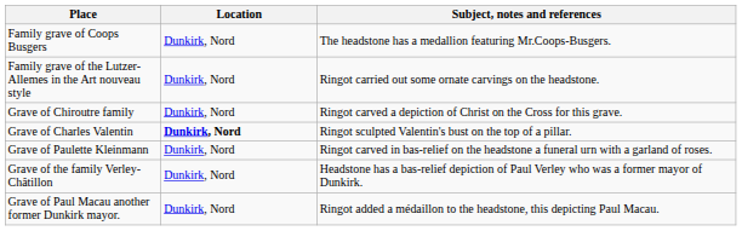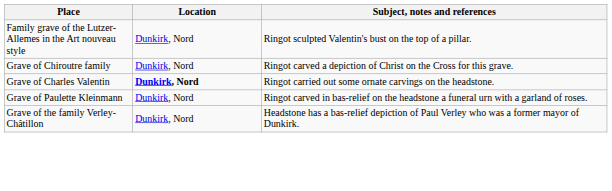- row: Family grave of Coops Busgers | Dunkirk, Nord | The headstone has a medallion featuring Mr.Coops-Busgers.
Family grave of the Lutzer-Allemes in the Art nouveau style | Subject, notes and references: Ringot carried out some ornate carvings on the headstone. -> Ringot sculpted Valentin's bust on the top of a pillar.
Grave of Charles Valentin | Subject, notes and references: Ringot sculpted Valentin's bust on the top of a pillar. -> Ringot carried out some ornate carvings on the headstone.
- row: Grave of Paul Macau another former Dunkirk mayor. | Dunkirk, Nord | Ringot added a médaillon to the headstone, this depicting Paul Macau.
